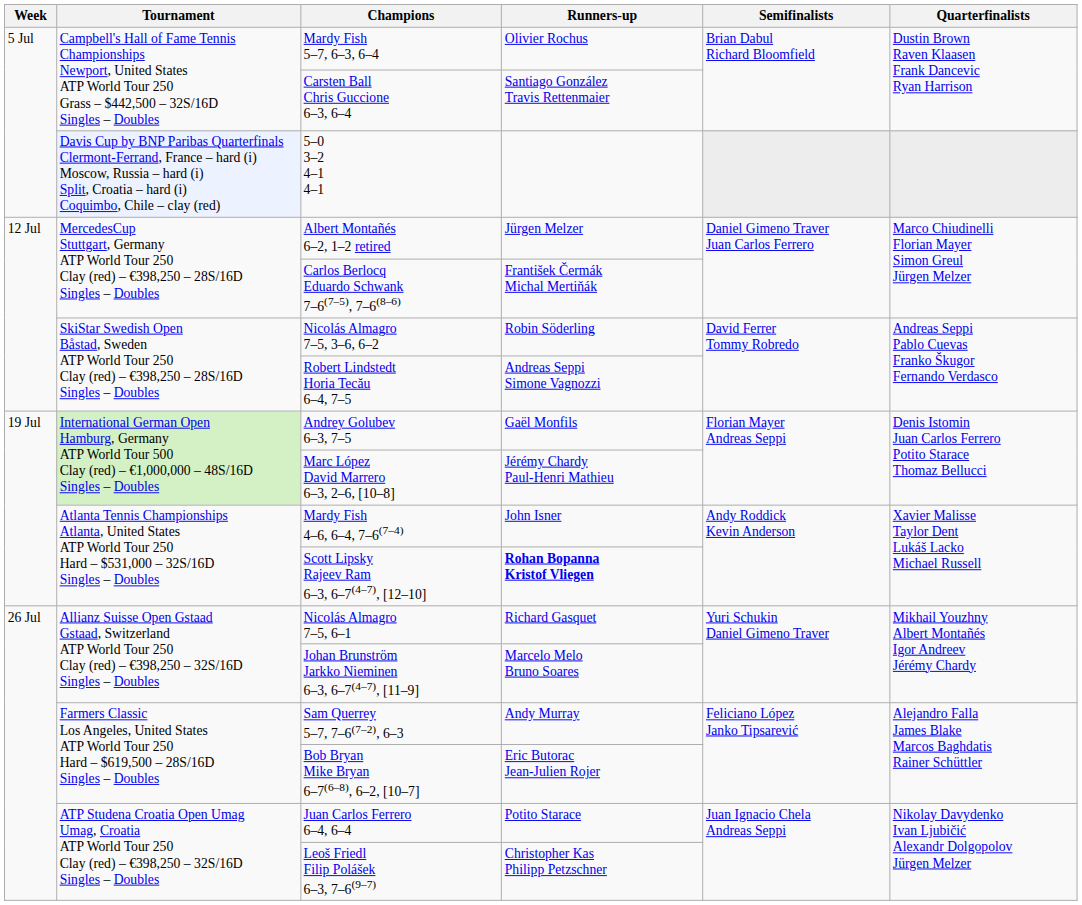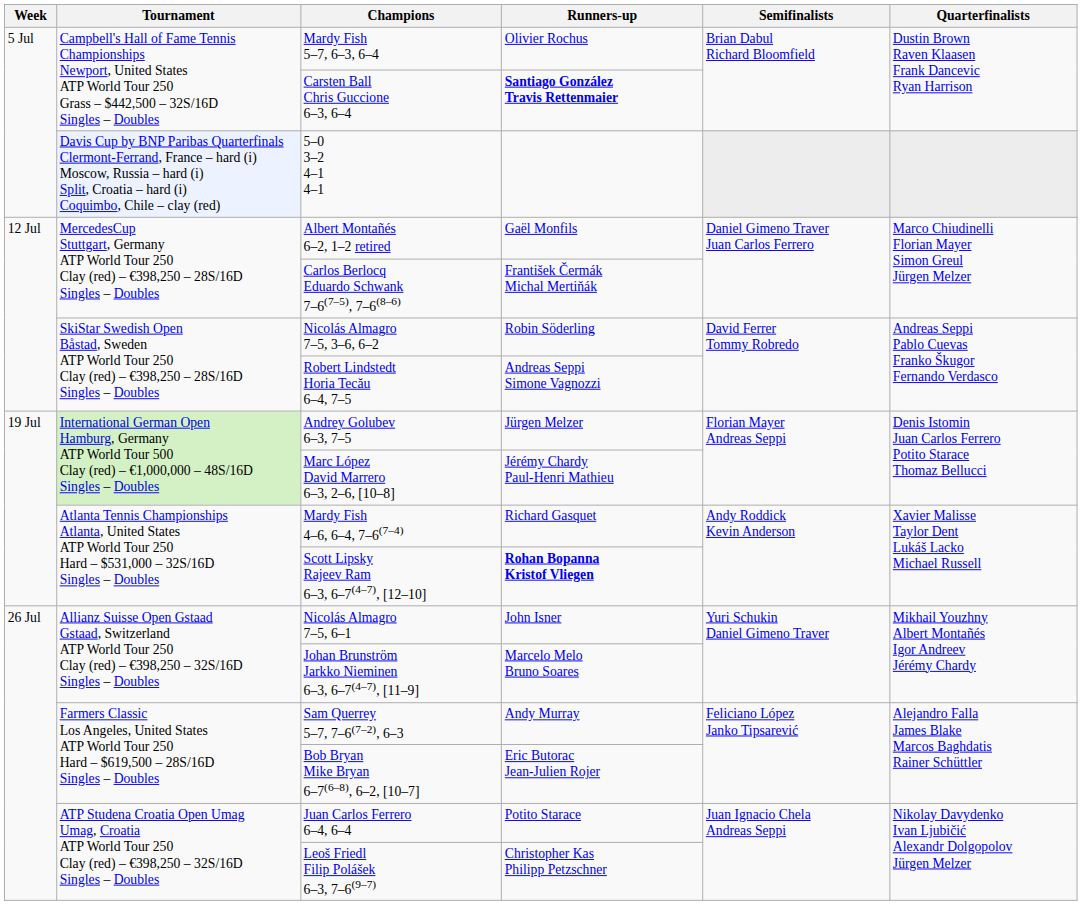Carsten Ball Chris Guccione 6–3, 6–4 | Runners-up: normal -> bold
Albert Montañés 6–2, 1–2 retired | Runners-up: Jürgen Melzer -> Gaël Monfils
Andrey Golubev 6–3, 7–5 | Runners-up: Gaël Monfils -> Jürgen Melzer
Mardy Fish 4–6, 6–4, 7–6(7–4) | Runners-up: John Isner -> Richard Gasquet
Nicolás Almagro 7–5, 6–1 | Runners-up: Richard Gasquet -> John Isner
